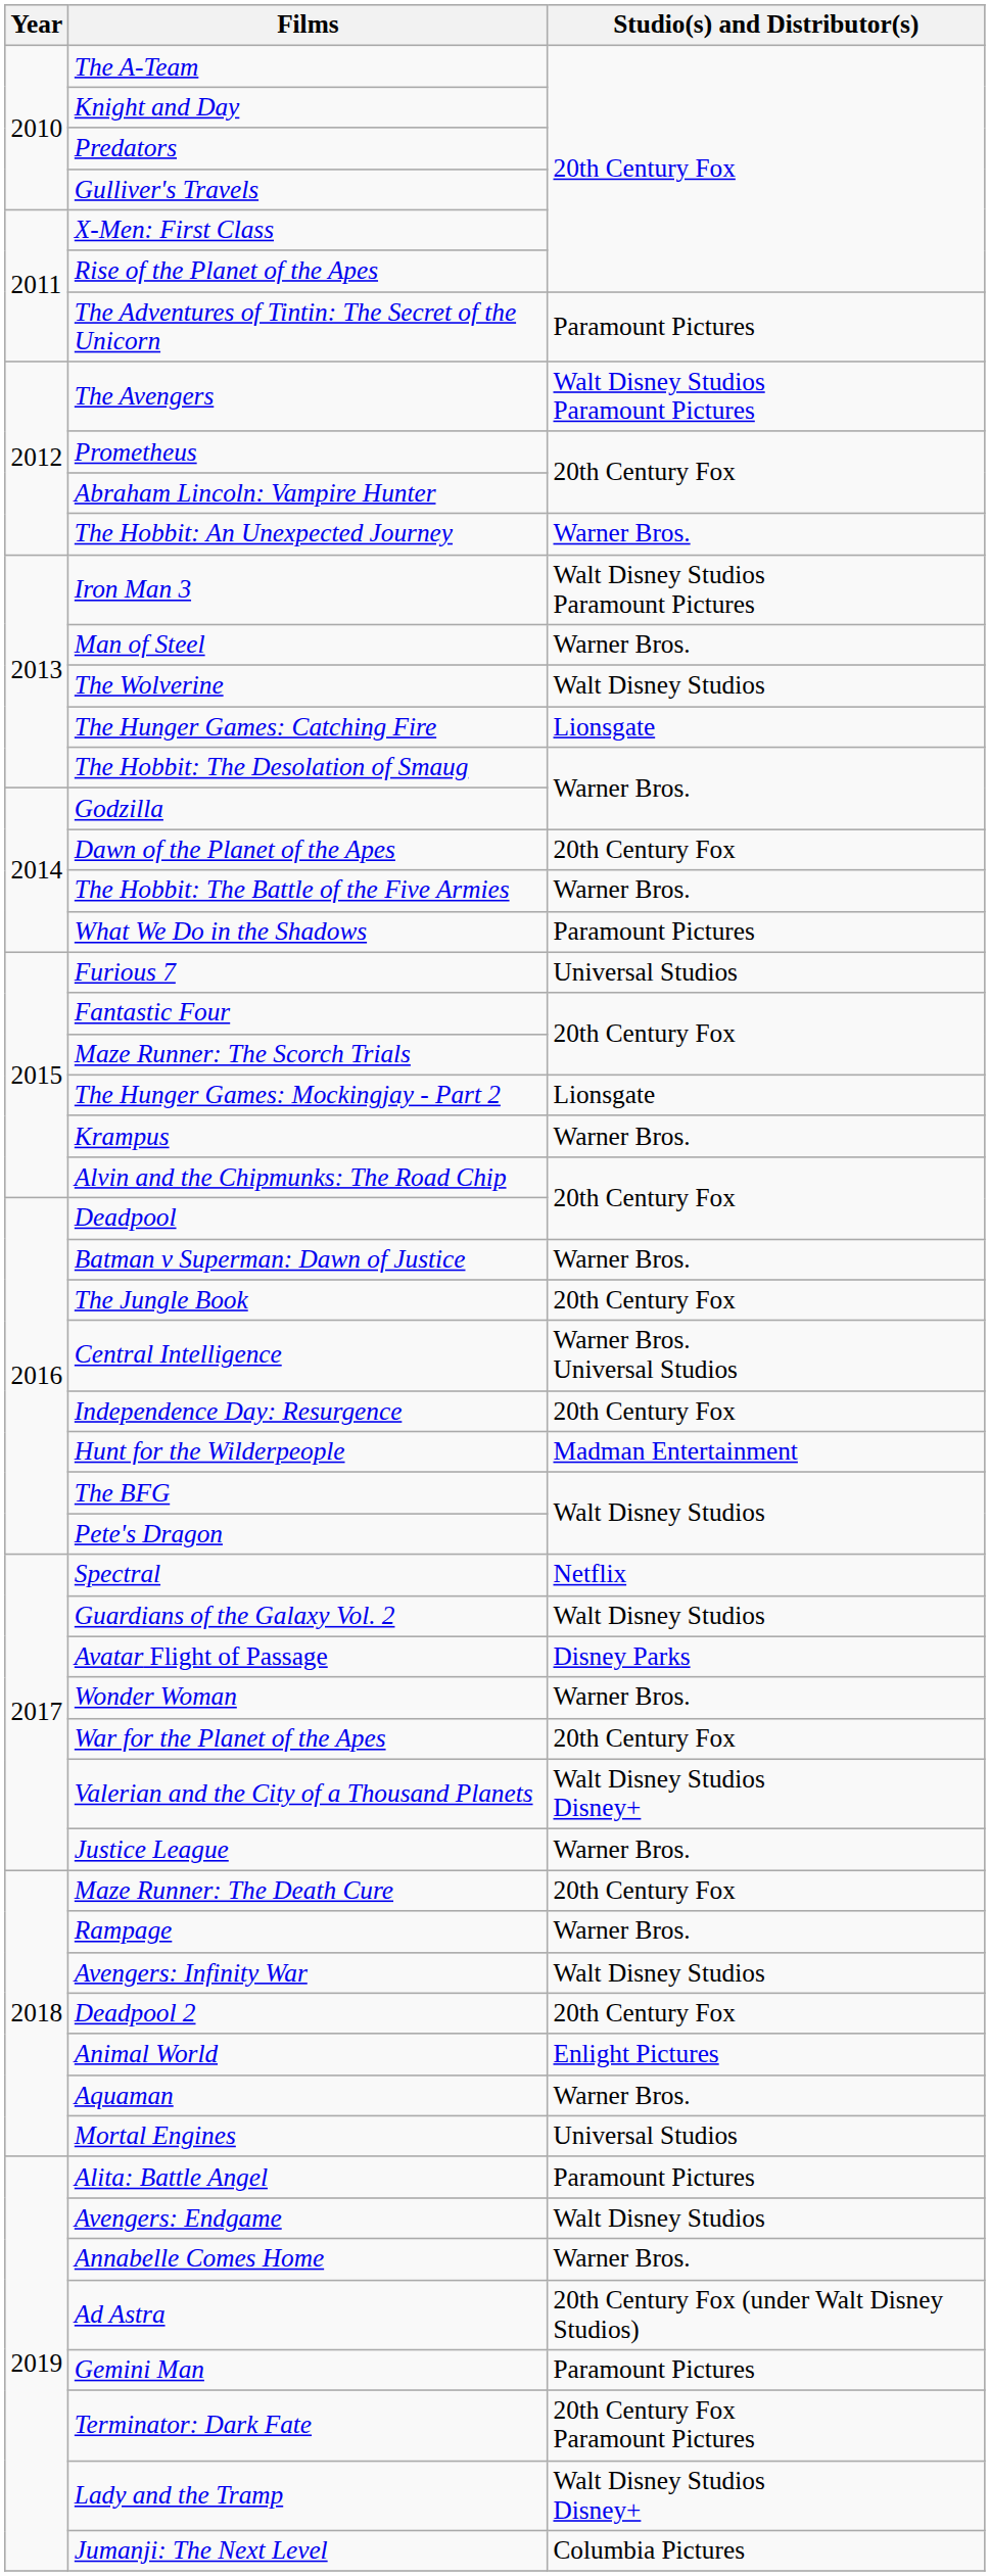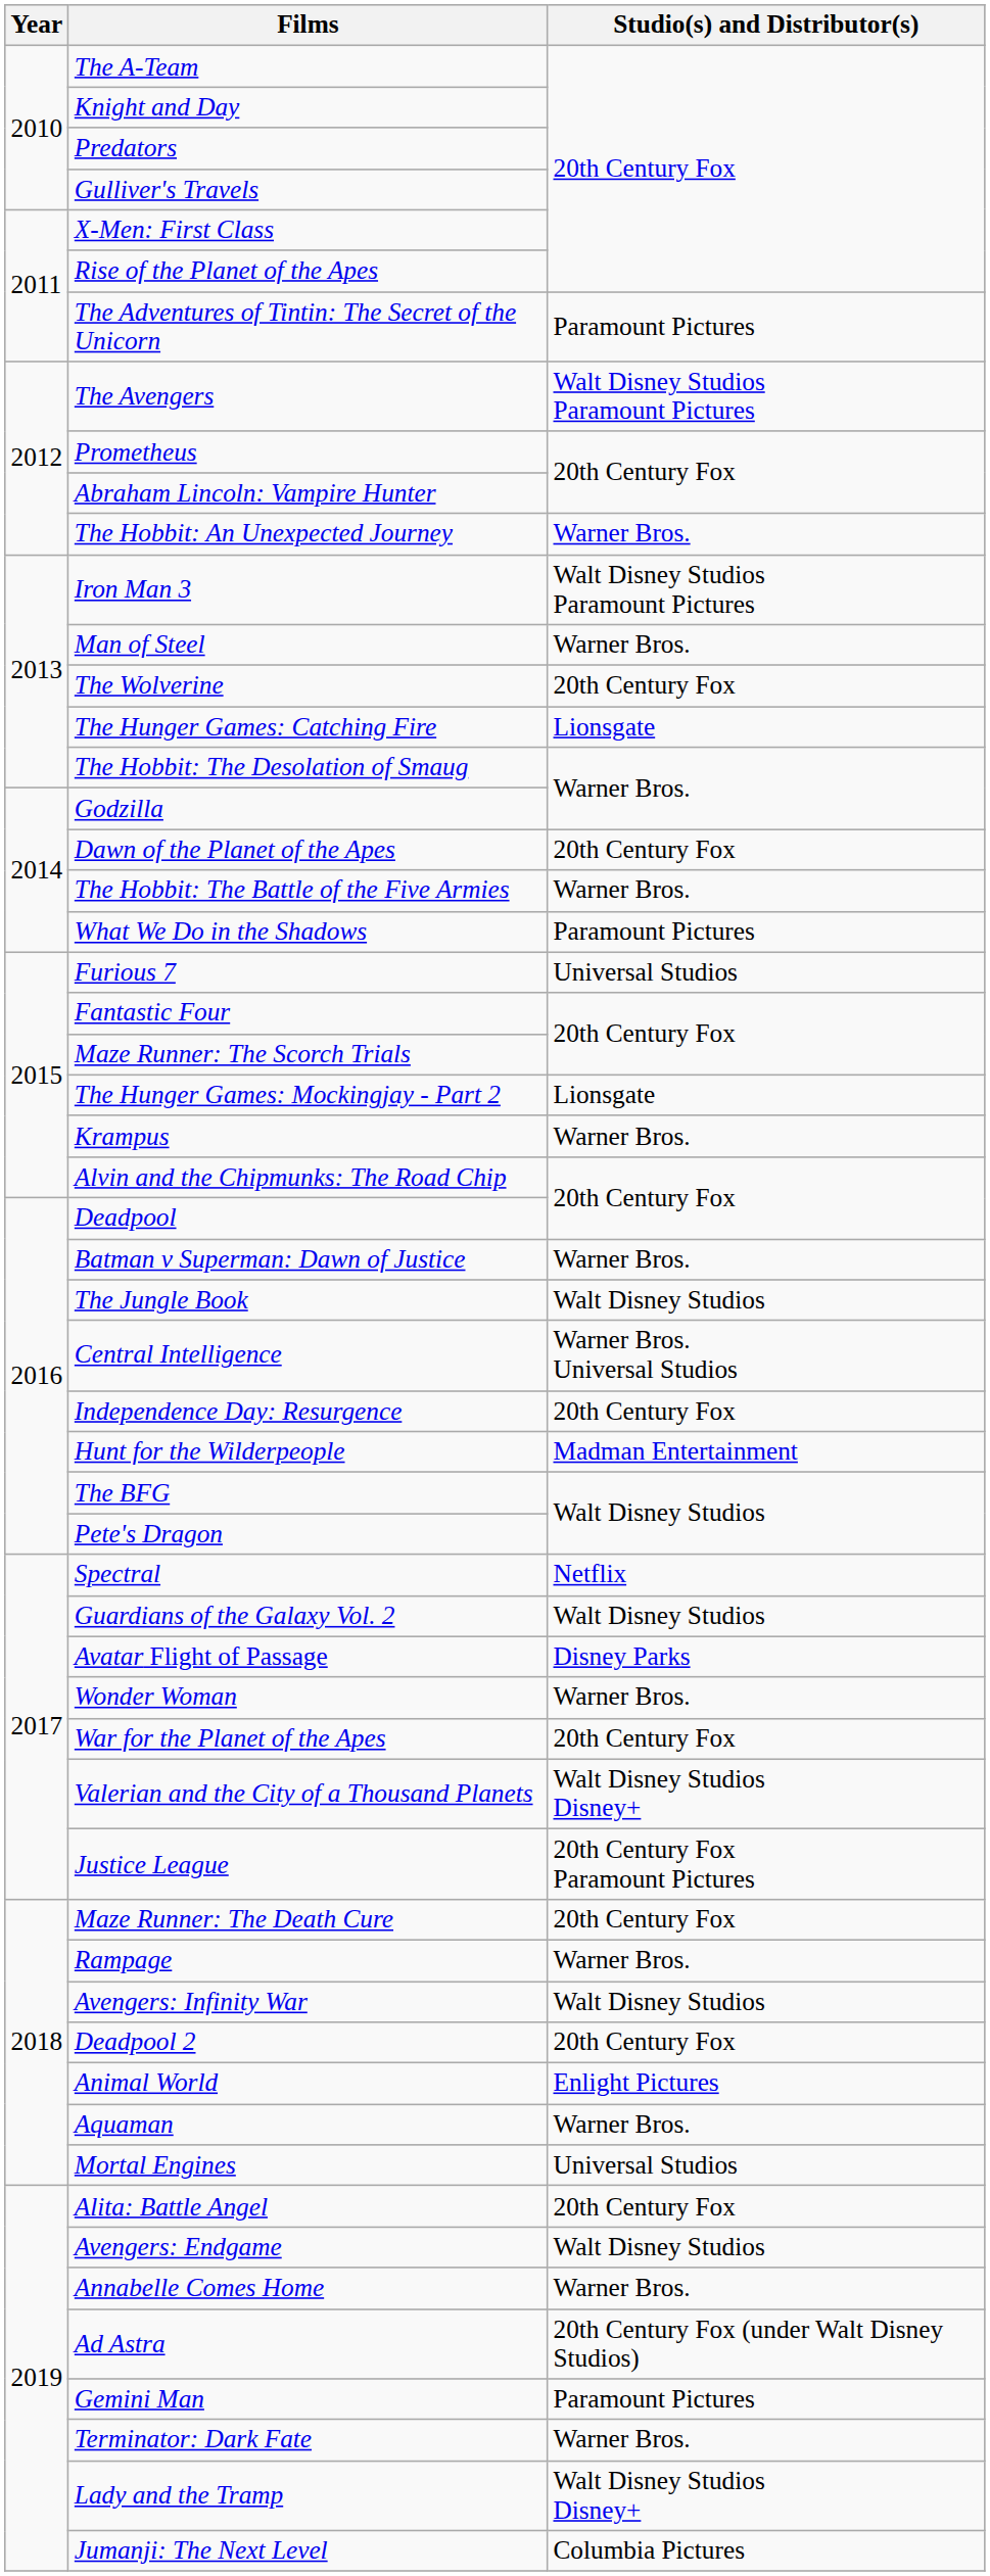The Wolverine | Studio(s) and Distributor(s): Walt Disney Studios -> 20th Century Fox
The Jungle Book | Studio(s) and Distributor(s): 20th Century Fox -> Walt Disney Studios
Justice League | Studio(s) and Distributor(s): Warner Bros. -> 20th Century Fox Paramount Pictures
Alita: Battle Angel | Studio(s) and Distributor(s): Paramount Pictures -> 20th Century Fox
Terminator: Dark Fate | Studio(s) and Distributor(s): 20th Century Fox Paramount Pictures -> Warner Bros.
